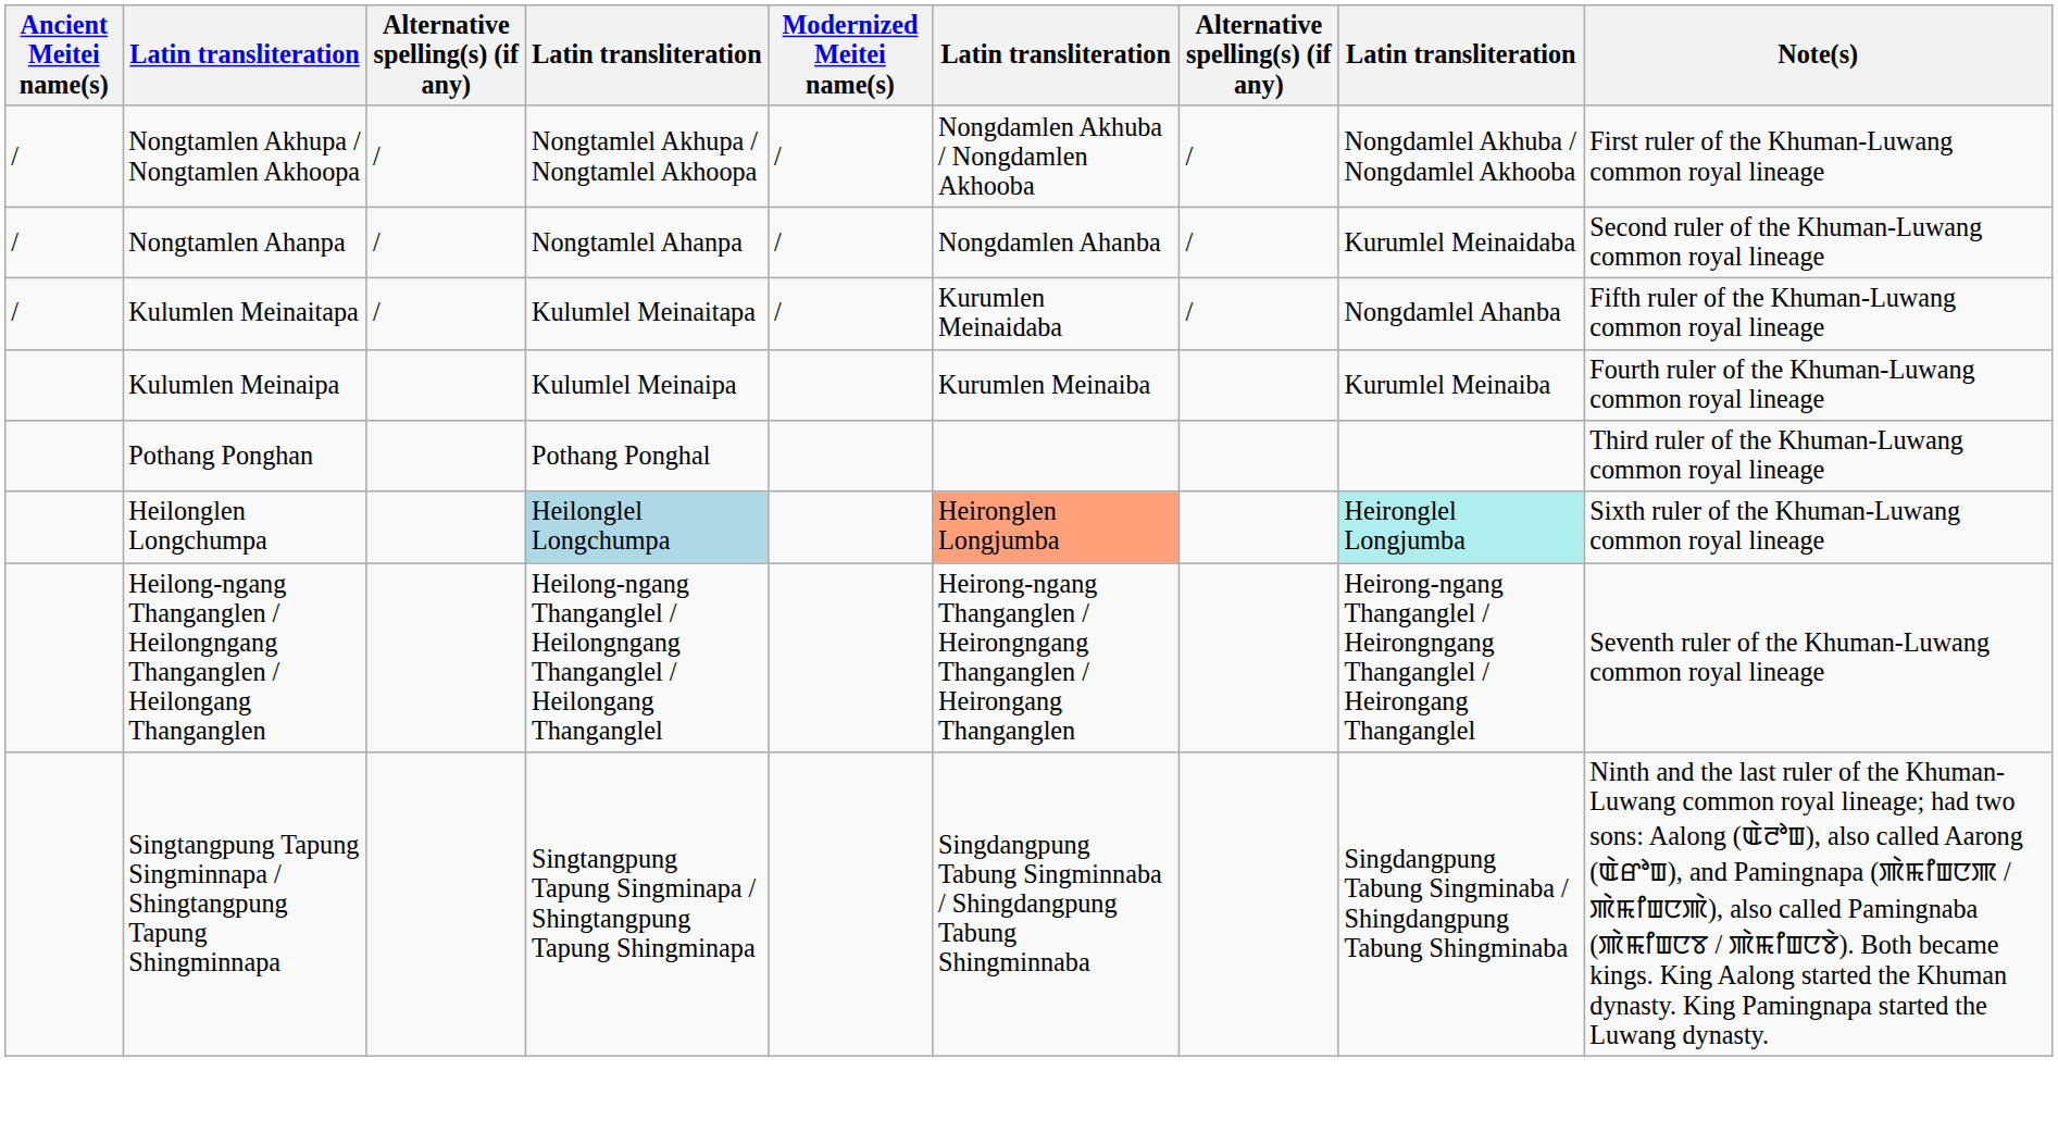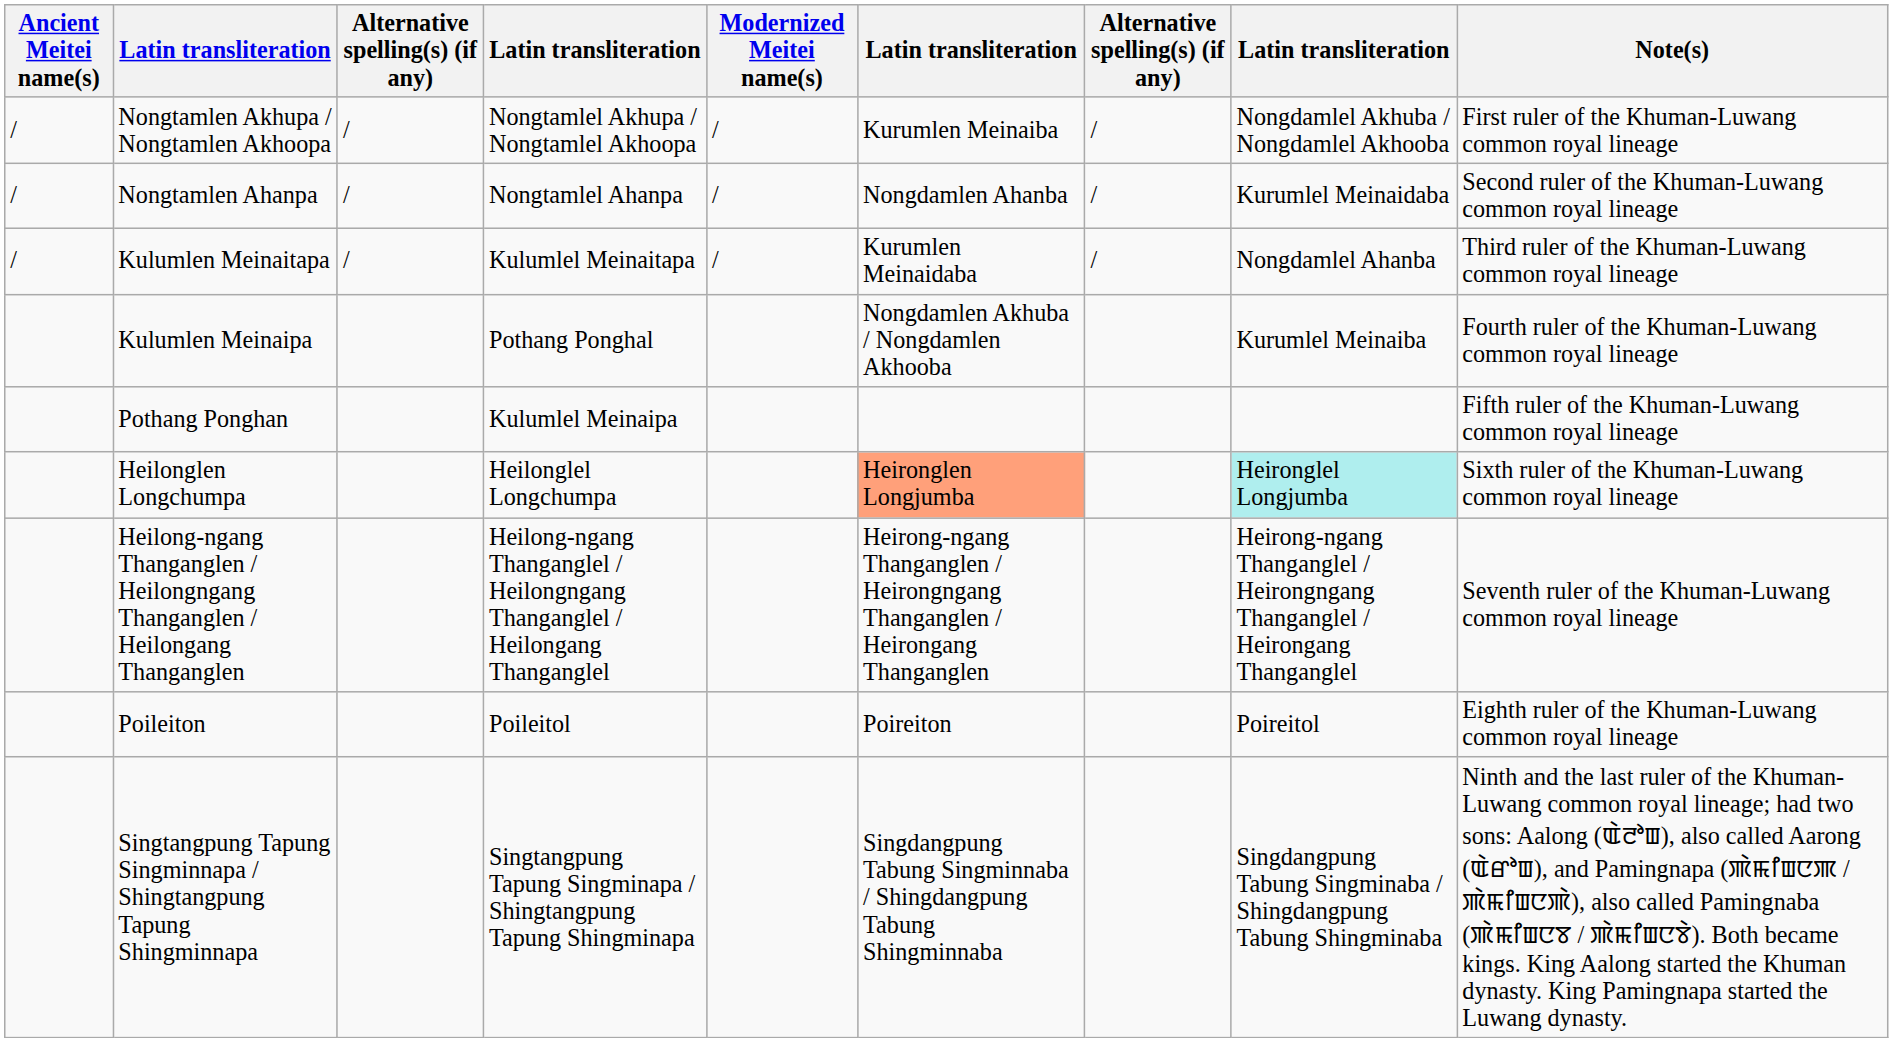Nongtamlen Akhupa / Nongtamlen Akhoopa | column 6: Nongdamlen Akhuba / Nongdamlen Akhooba -> Kurumlen Meinaiba
Kulumlen Meinaitapa | Note(s): Fifth ruler of the Khuman-Luwang common royal lineage -> Third ruler of the Khuman-Luwang common royal lineage
Kulumlen Meinaipa | column 4: Kulumlel Meinaipa -> Pothang Ponghal
Kulumlen Meinaipa | column 6: Kurumlen Meinaiba -> Nongdamlen Akhuba / Nongdamlen Akhooba
Pothang Ponghan | column 4: Pothang Ponghal -> Kulumlel Meinaipa
Pothang Ponghan | Note(s): Third ruler of the Khuman-Luwang common royal lineage -> Fifth ruler of the Khuman-Luwang common royal lineage
Heilonglen Longchumpa | column 4: lightblue background -> no background
+ row: Poileiton | Poileitol | Poireiton | Poireitol | Eighth ruler of the Khuman-Luwang common royal lineage
